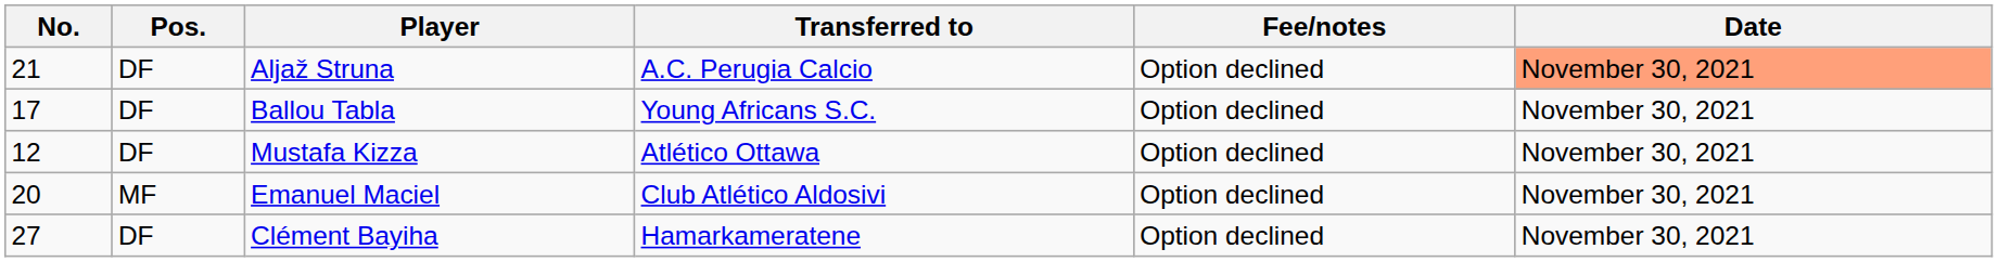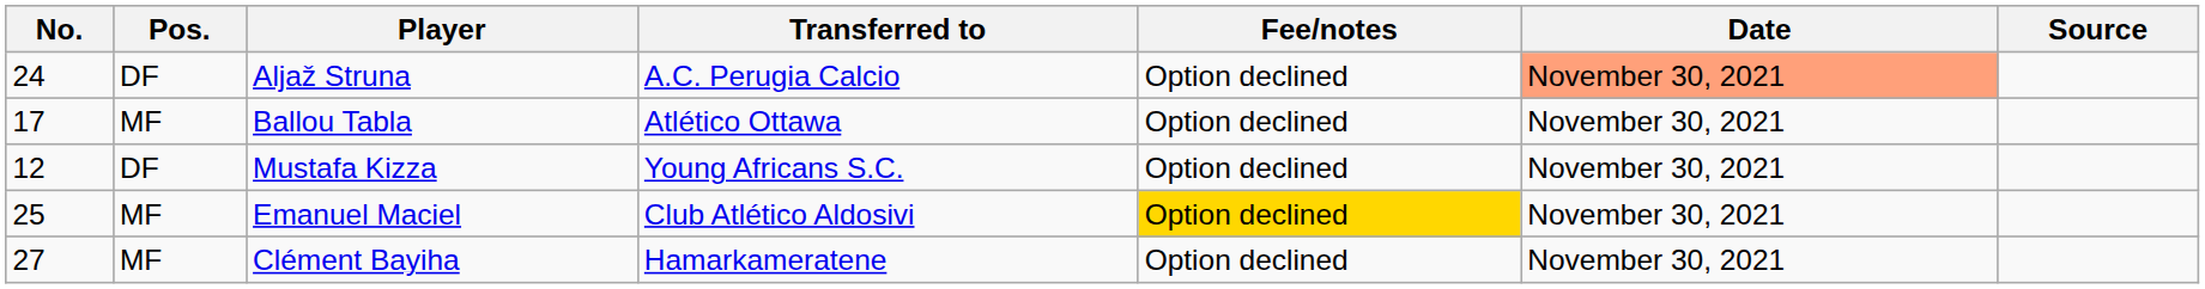+ column: Source
Aljaž Struna | No.: 21 -> 24
Ballou Tabla | Pos.: DF -> MF
Ballou Tabla | Transferred to: Young Africans S.C. -> Atlético Ottawa
Mustafa Kizza | Transferred to: Atlético Ottawa -> Young Africans S.C.
Emanuel Maciel | No.: 20 -> 25
Emanuel Maciel | Fee/notes: no background -> gold background
Clément Bayiha | Pos.: DF -> MF
